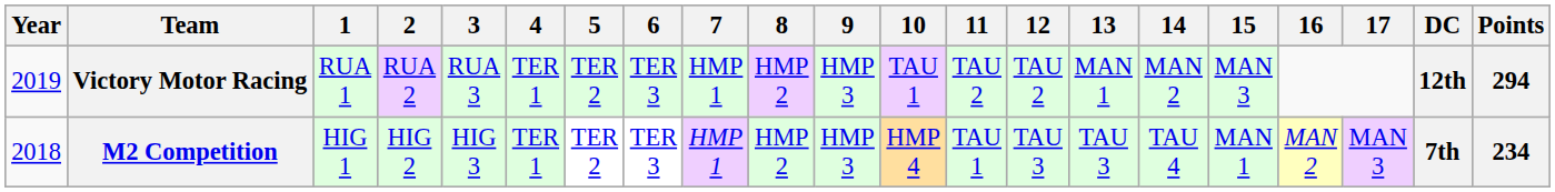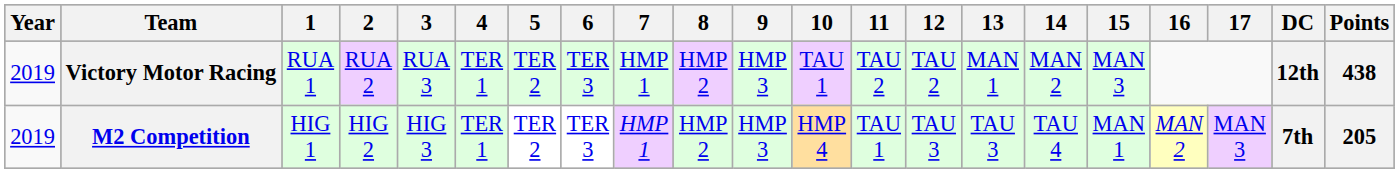Victory Motor Racing | Points: 294 -> 438
M2 Competition | Year: 2018 -> 2019
M2 Competition | Points: 234 -> 205
